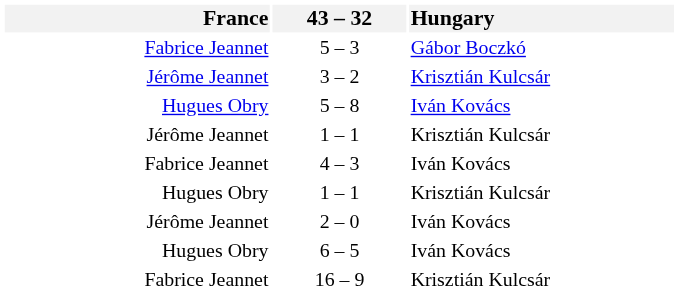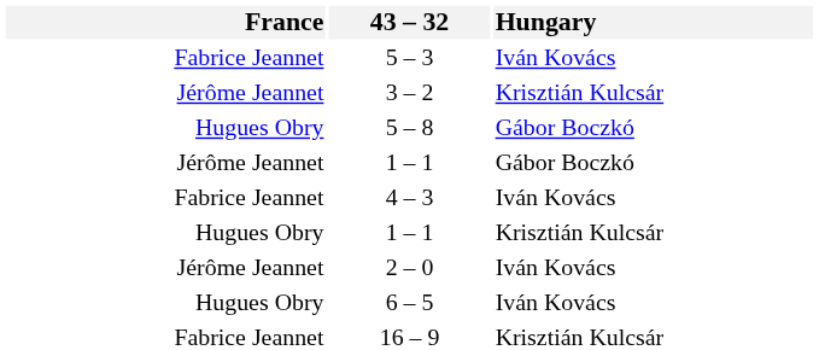5 – 3 | Hungary: Gábor Boczkó -> Iván Kovács
5 – 8 | Hungary: Iván Kovács -> Gábor Boczkó
Jérôme Jeannet / 1 – 1 | Hungary: Krisztián Kulcsár -> Gábor Boczkó
